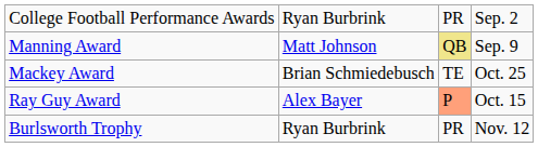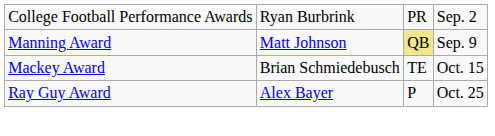Mackey Award | column 4: Oct. 25 -> Oct. 15
Ray Guy Award | column 3: lightsalmon background -> no background
Ray Guy Award | column 4: Oct. 15 -> Oct. 25
- row: Burlsworth Trophy | Ryan Burbrink | PR | Nov. 12
